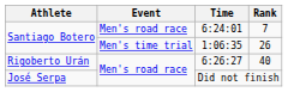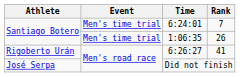6:24:01 | Event: Men's road race -> Men's time trial
6:26:27 | Rank: 40 -> 41
